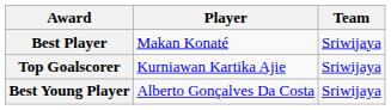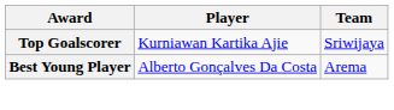- row: Best Player | Makan Konaté | Sriwijaya
Best Young Player | Team: Sriwijaya -> Arema
